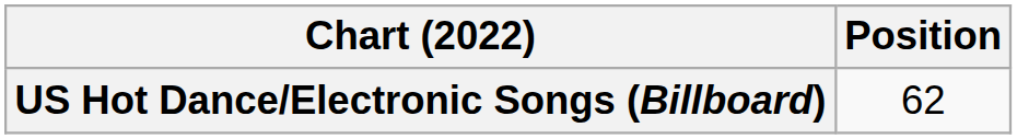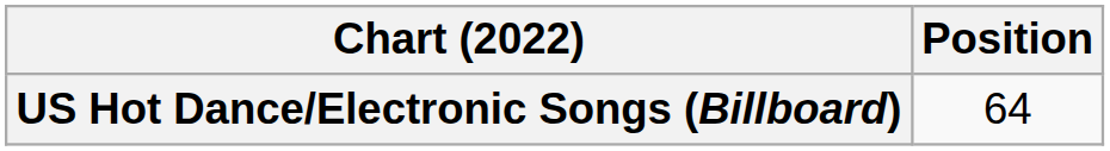US Hot Dance/Electronic Songs (Billboard) | Position: 62 -> 64
